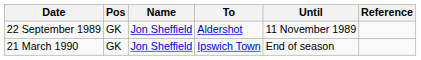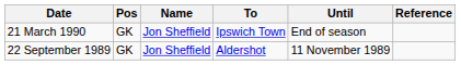rows swapped: 22 September 1989 <-> 21 March 1990
